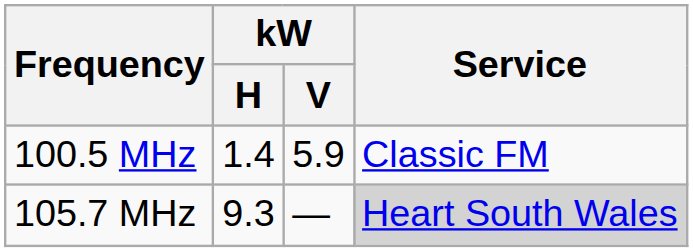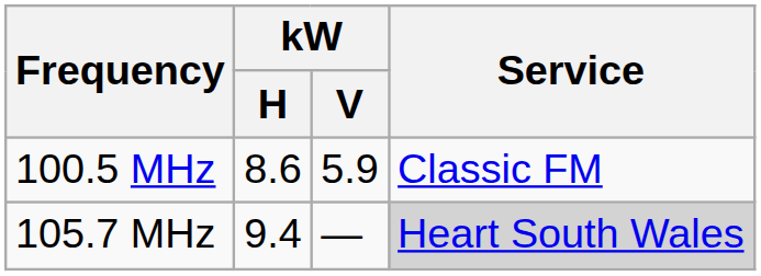100.5 MHz | kW / H: 1.4 -> 8.6
105.7 MHz | kW / H: 9.3 -> 9.4
